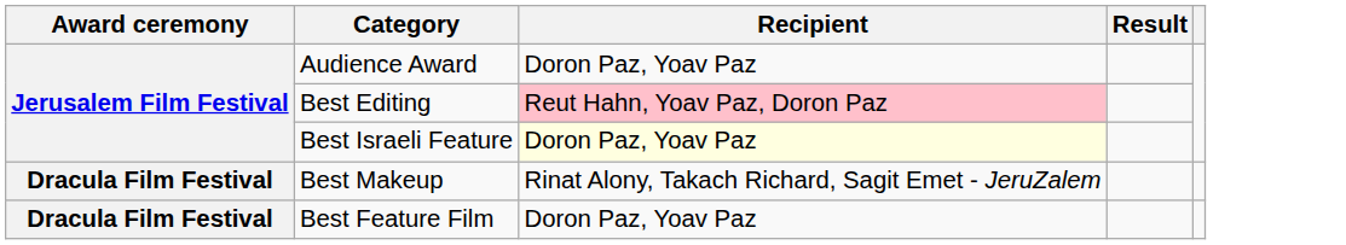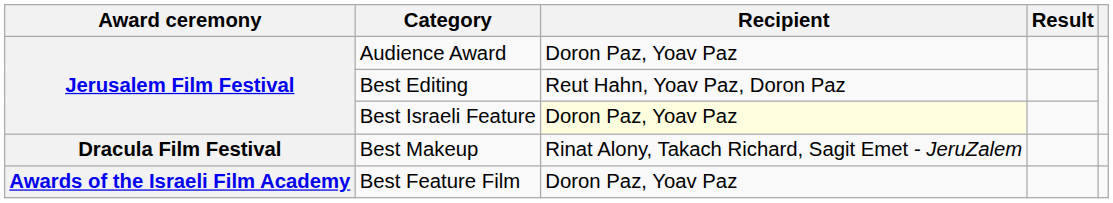Best Editing | Recipient: pink background -> no background
Best Feature Film | Award ceremony: Dracula Film Festival -> Awards of the Israeli Film Academy
